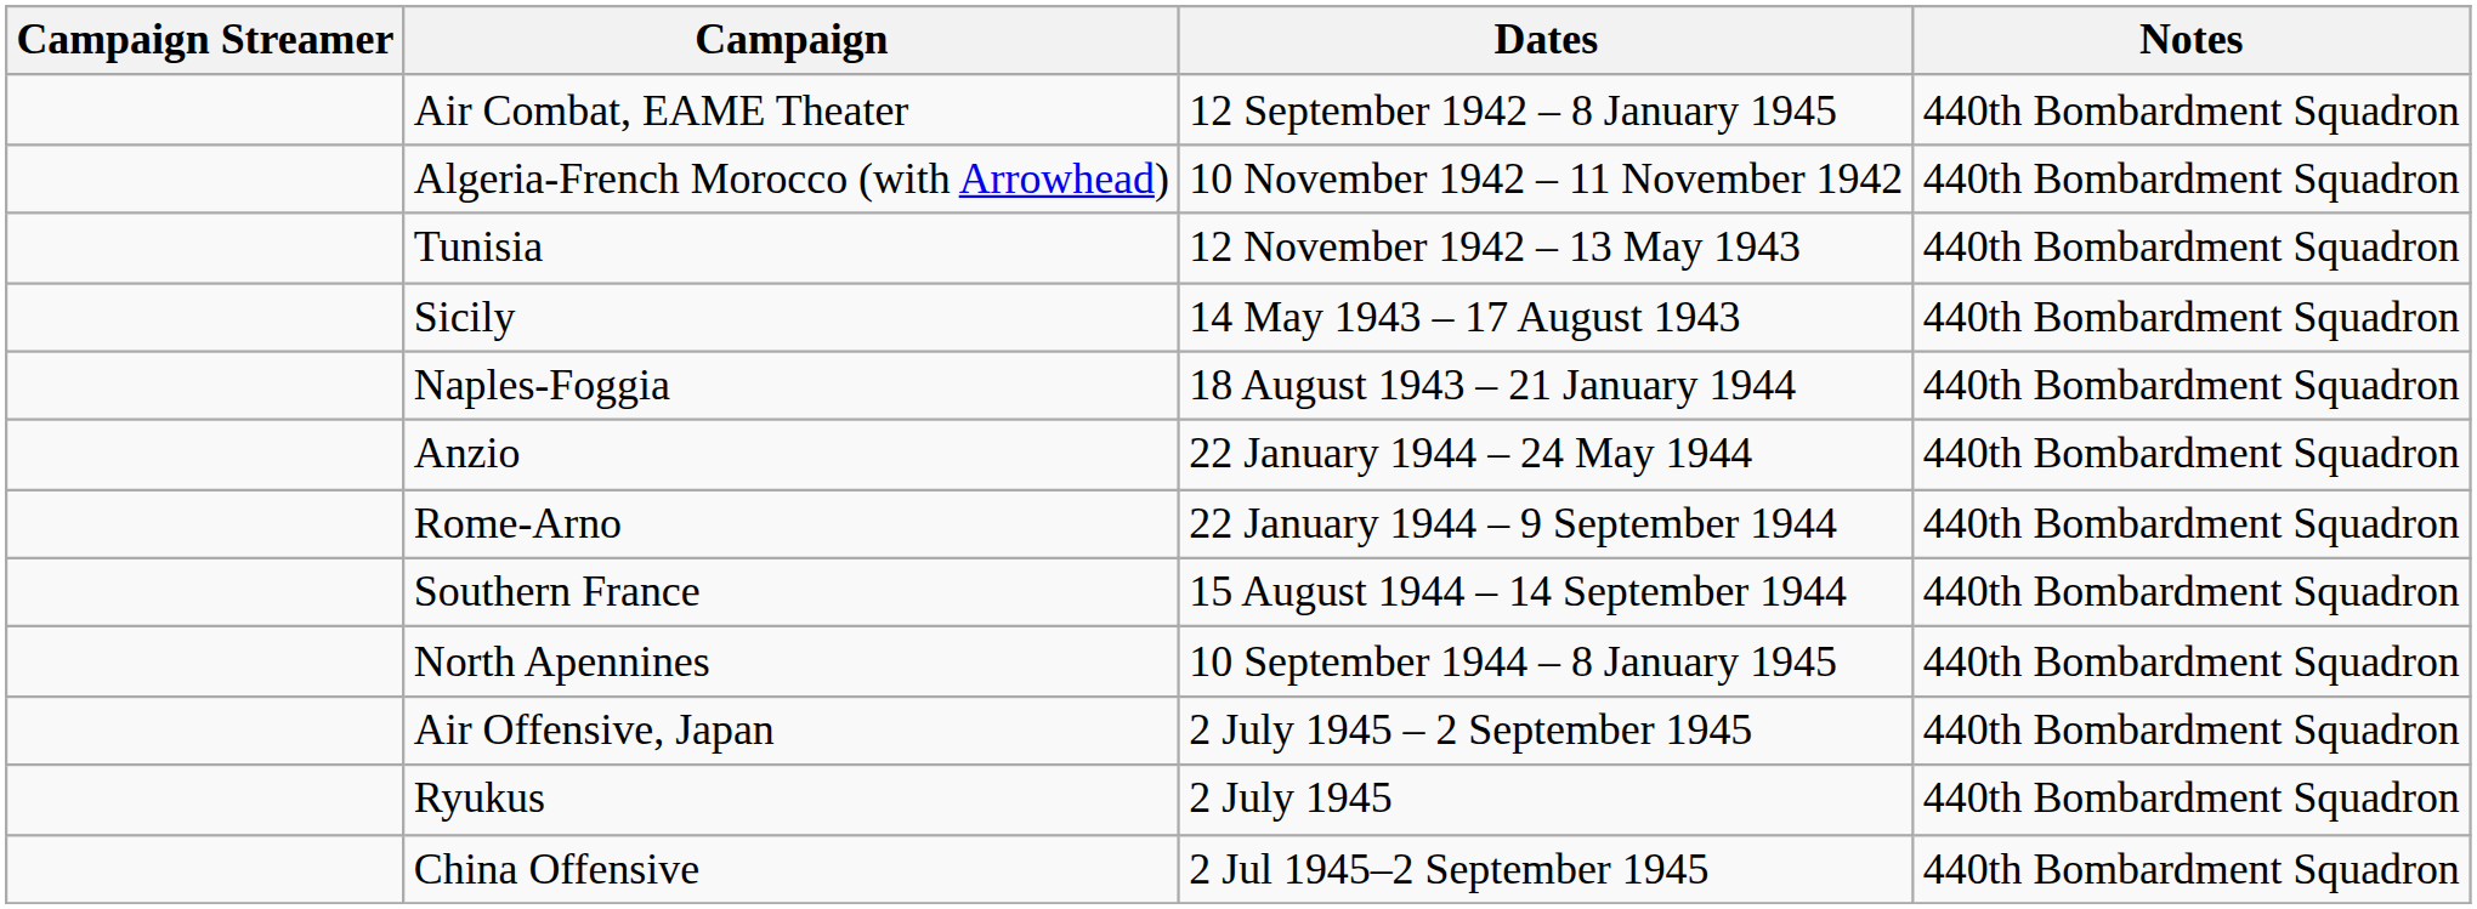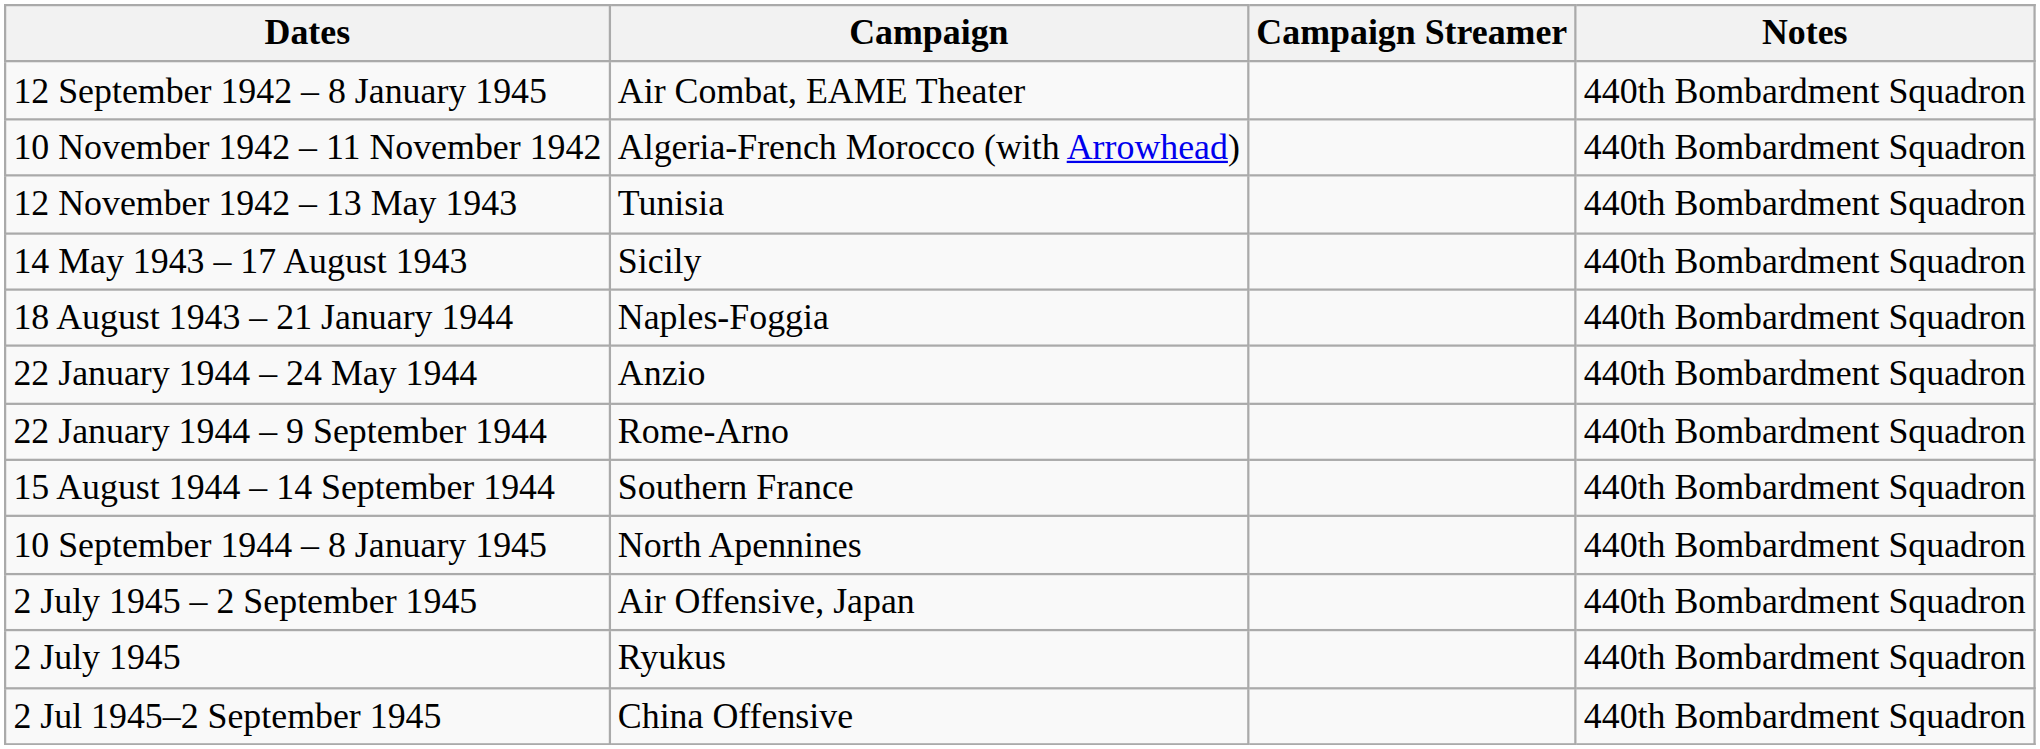columns swapped: Campaign Streamer <-> Dates
